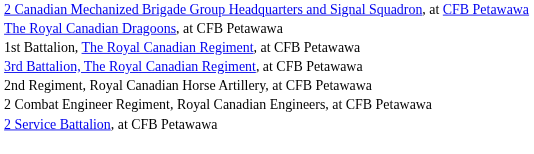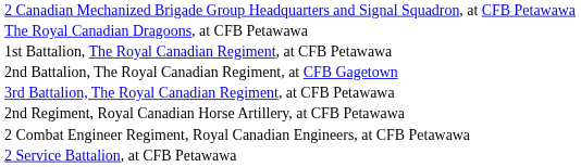+ row: 2nd Battalion, The Royal Canadian Regiment, at CFB Gagetown
